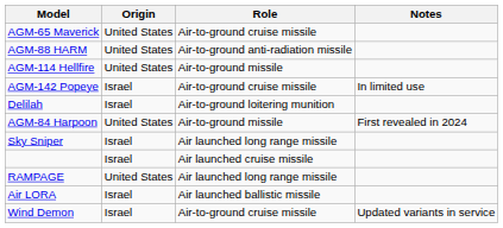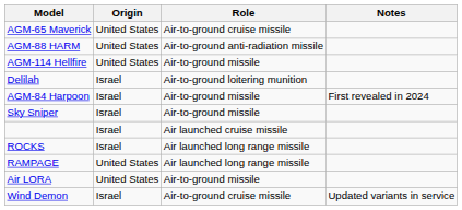- row: AGM-142 Popeye | Israel | Air-to-ground cruise missile | In limited use
AGM-84 Harpoon | Origin: United States -> Israel
Sky Sniper | Role: Air launched long range missile -> Air-to-ground missile
+ row: ROCKS | Israel | Air launched long range missile
Air LORA | Origin: Israel -> United States
Air LORA | Role: Air launched ballistic missile -> Air-to-ground missile
